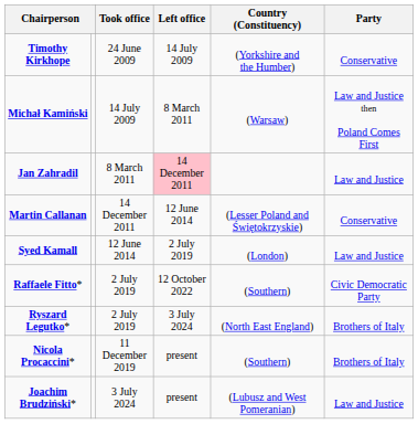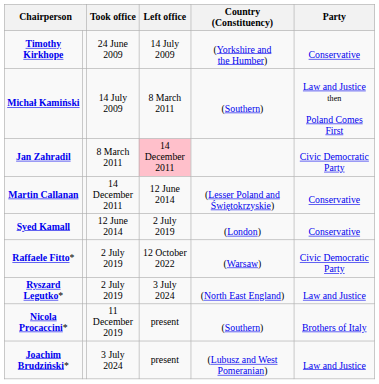Michał Kamiński | Country (Constituency): (Warsaw) -> (Southern)
Jan Zahradil | Party: Law and Justice -> Civic Democratic Party
Syed Kamall | Party: Law and Justice -> Conservative
Raffaele Fitto* | Country (Constituency): (Southern) -> (Warsaw)
Ryszard Legutko* | Party: Brothers of Italy -> Law and Justice
